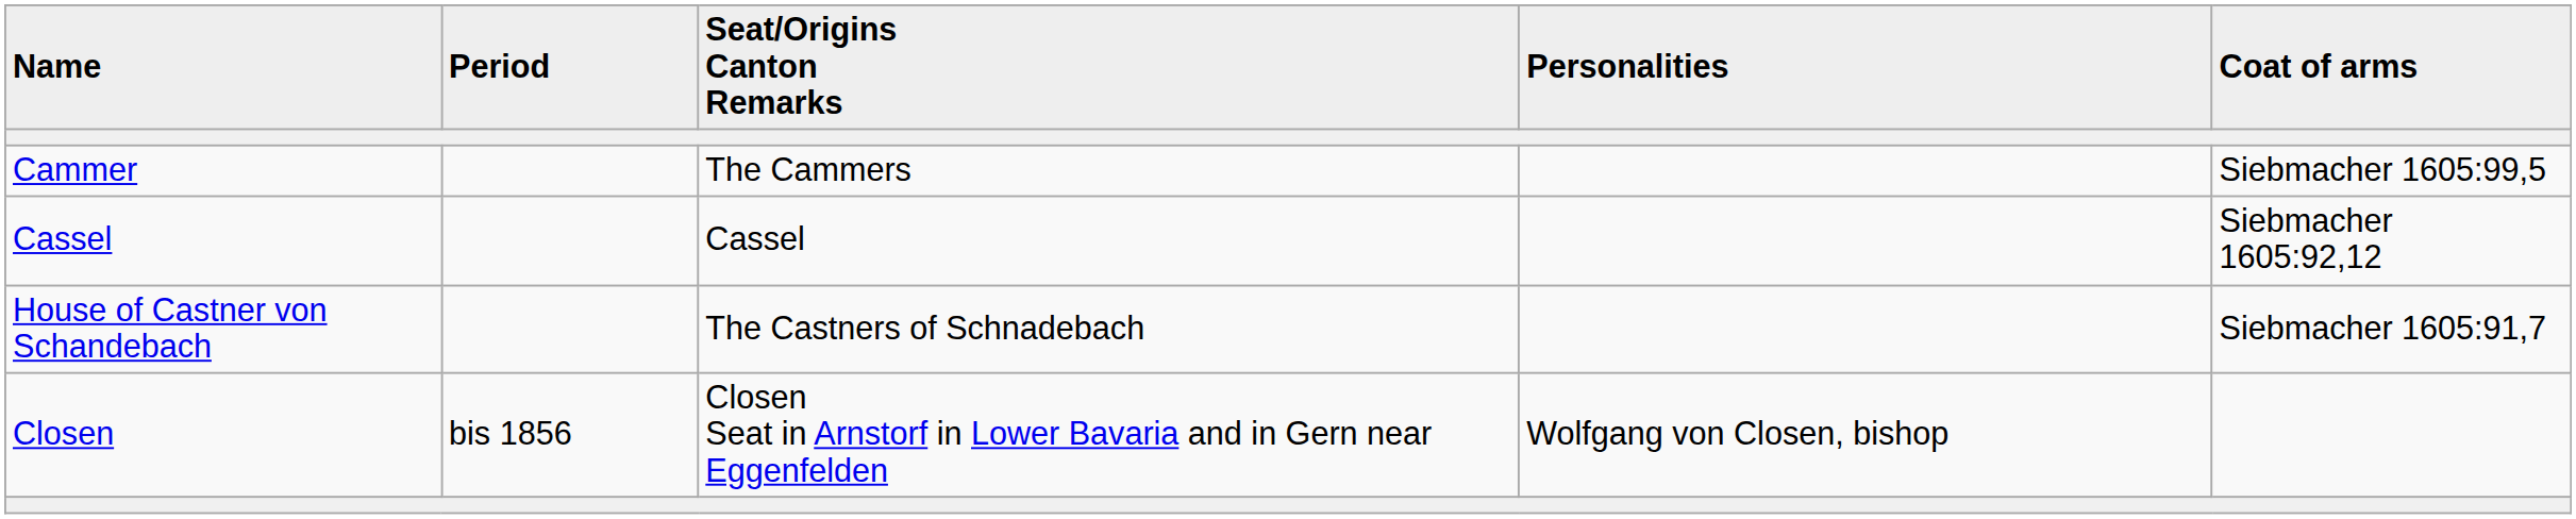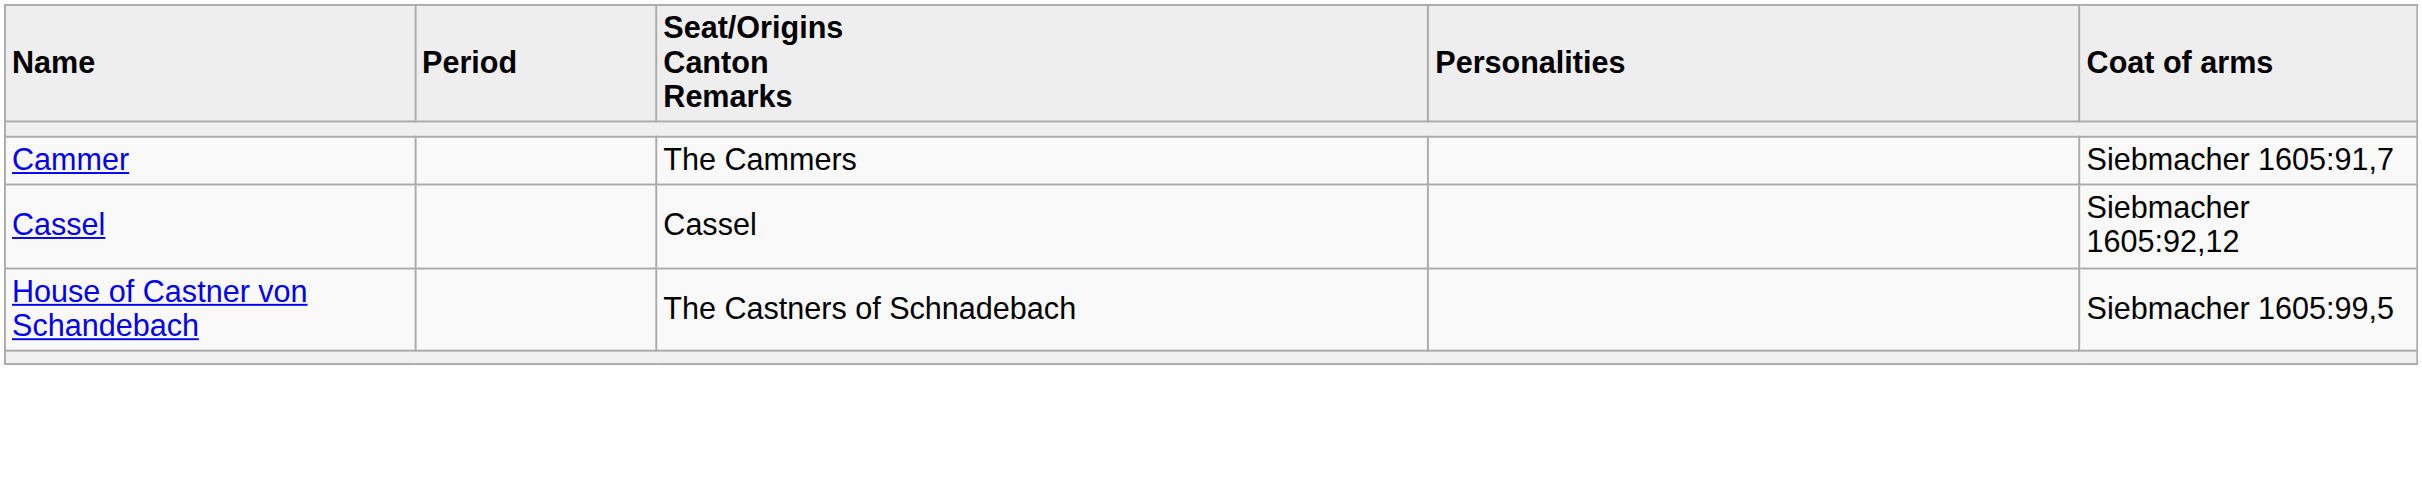Cammer | Coat of arms: Siebmacher 1605:99,5 -> Siebmacher 1605:91,7
House of Castner von Schandebach | Coat of arms: Siebmacher 1605:91,7 -> Siebmacher 1605:99,5
- row: Closen | bis 1856 | Closen Seat in Arnstorf in Lower Bavaria and in Gern near Eggenfelden | Wolfgang von Closen, bishop
